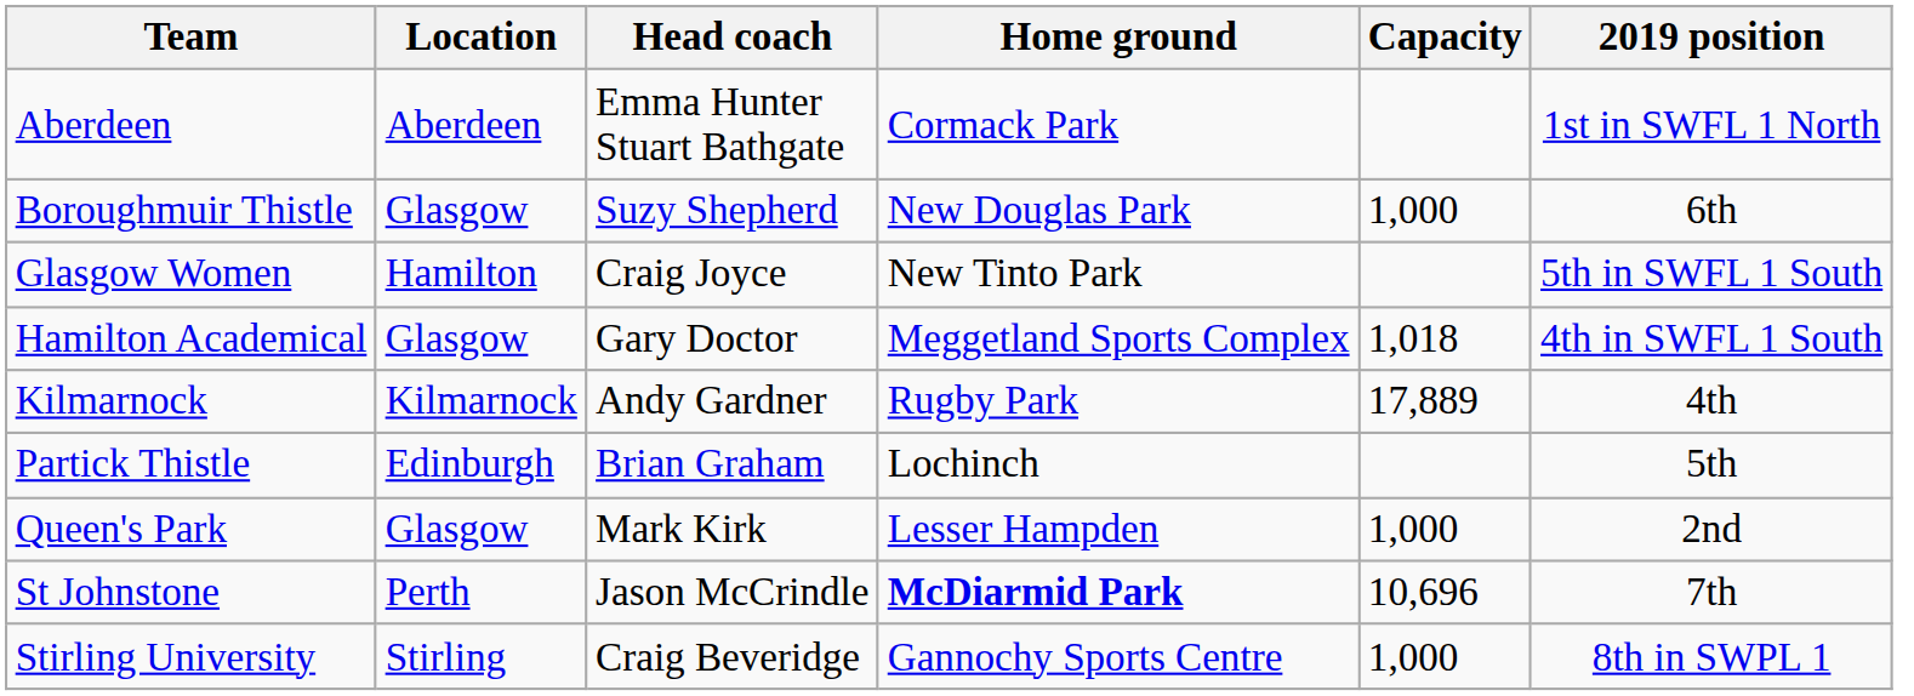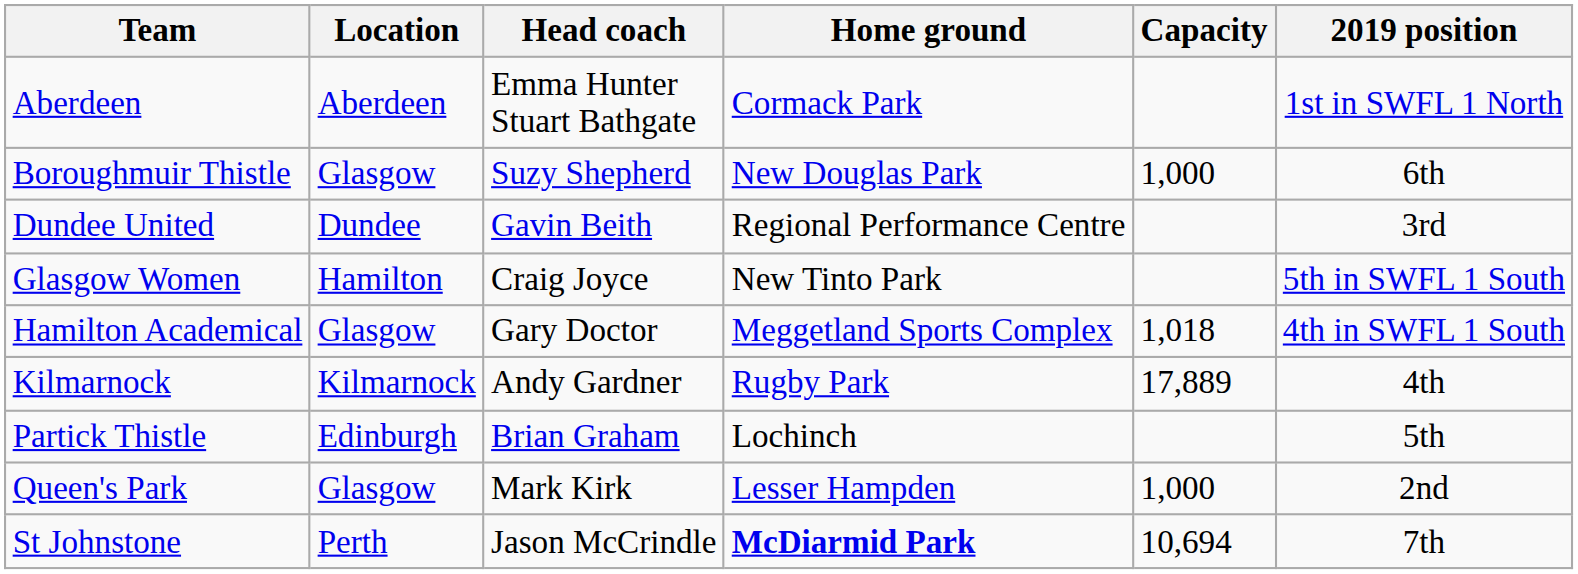+ row: Dundee United | Dundee | Gavin Beith | Regional Performance Centre | 3rd
St Johnstone | Capacity: 10,696 -> 10,694
- row: Stirling University | Stirling | Craig Beveridge | Gannochy Sports Centre | 1,000 | 8th in SWPL 1
